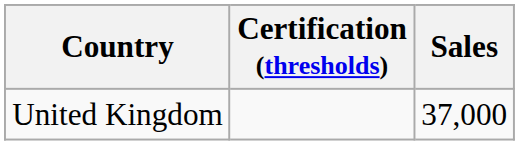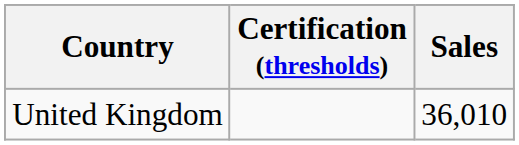United Kingdom | Sales: 37,000 -> 36,010
